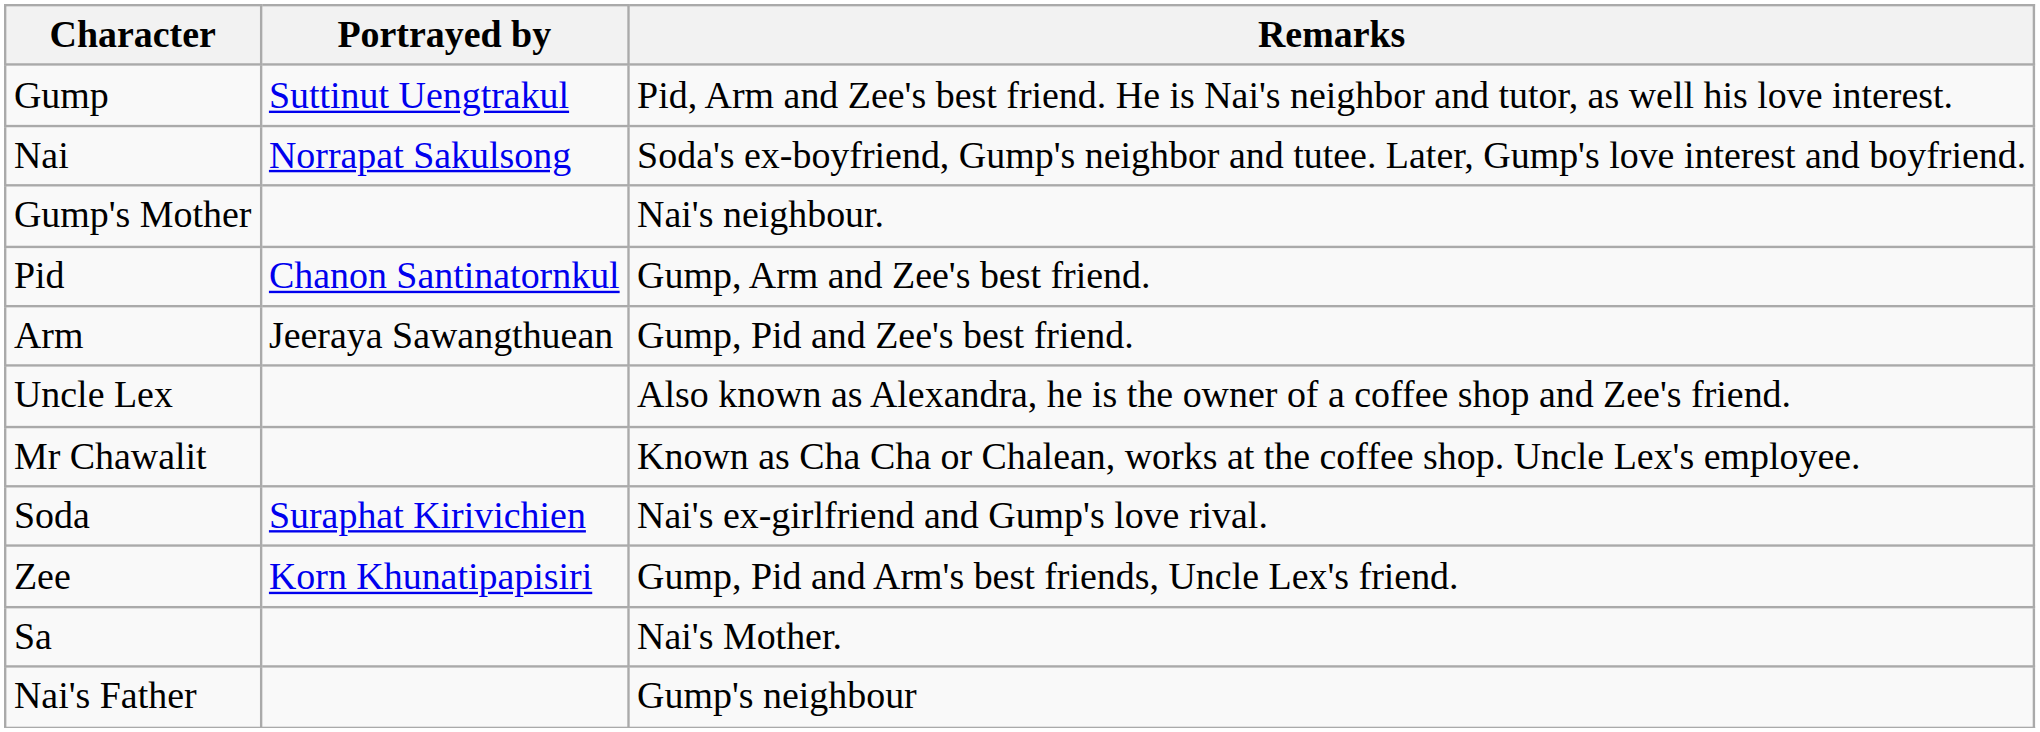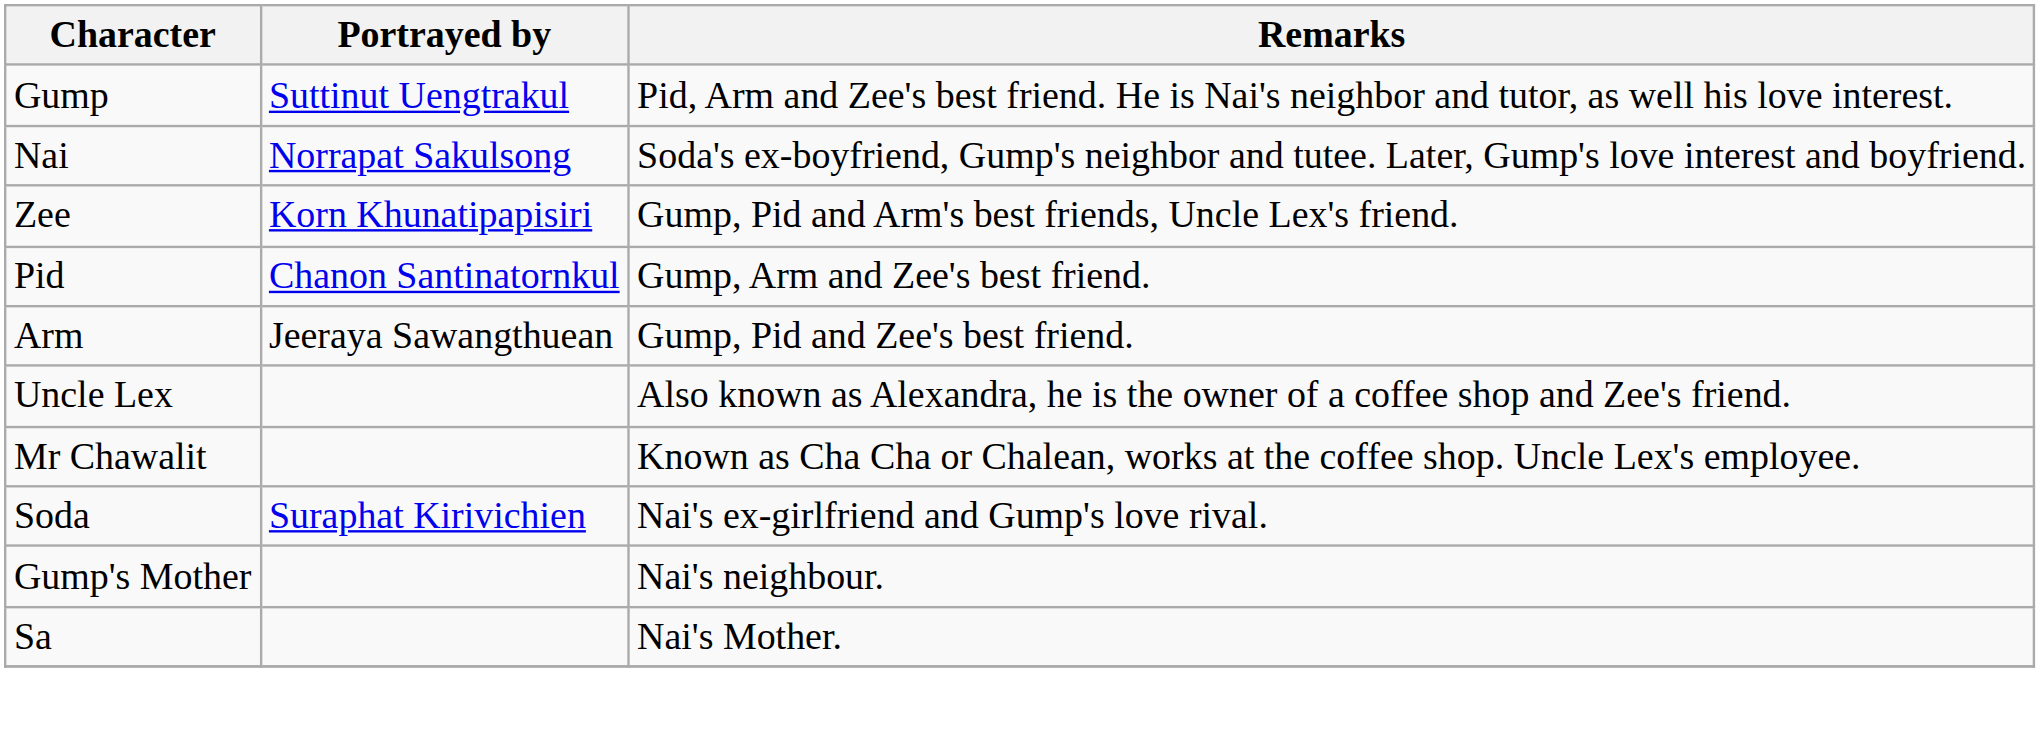rows swapped: Zee <-> Gump's Mother
- row: Nai's Father | Gump's neighbour
